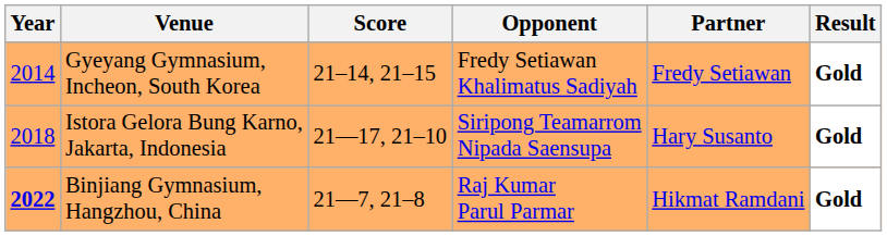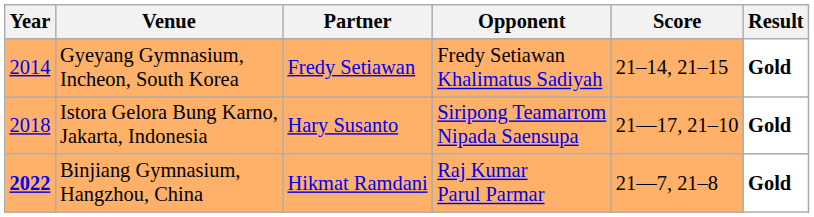columns swapped: Partner <-> Score
